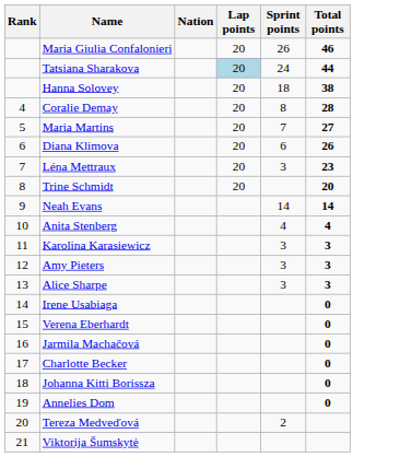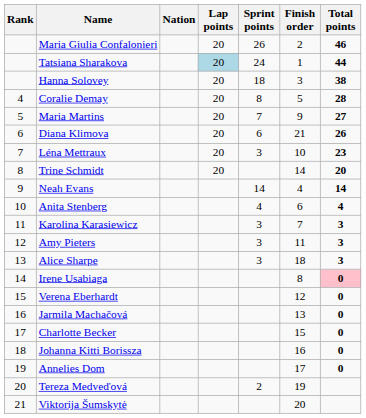+ column: Finish order | 2 | 1 | 3 | 5 | 9 | 21 | 10 | 14 | 4 | 6 | 7 | 11 | 18 | 8 | 12 | 13 | 15 | 16 | 17 | 19 | 20
Irene Usabiaga | Total points: no background -> pink background
